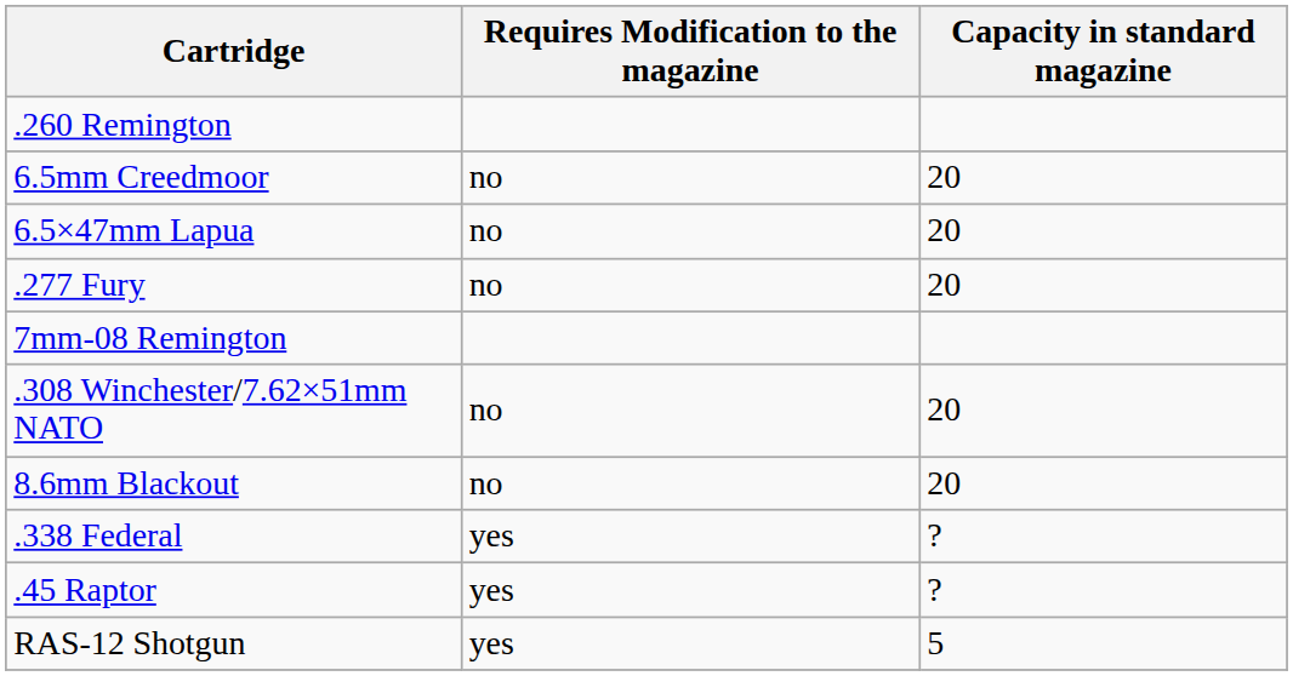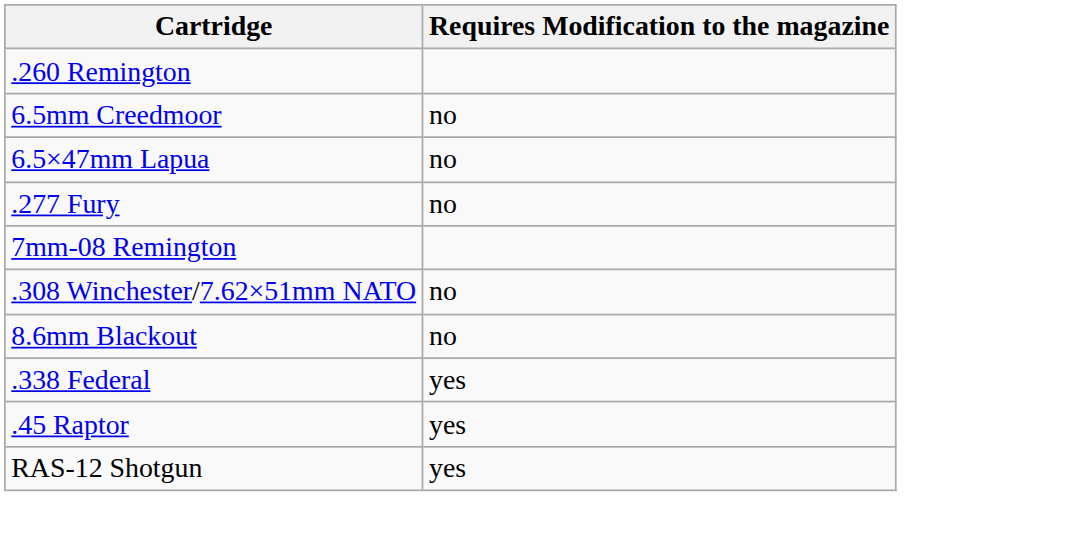- column: Capacity in standard magazine | 20 | 20 | 20 | 20 | 20 | ? | ? | 5
